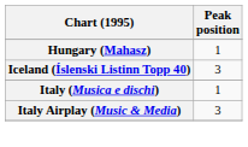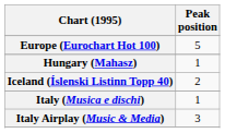+ row: Europe (Eurochart Hot 100) | 5
Iceland (Íslenski Listinn Topp 40) | Peak position: 3 -> 2
